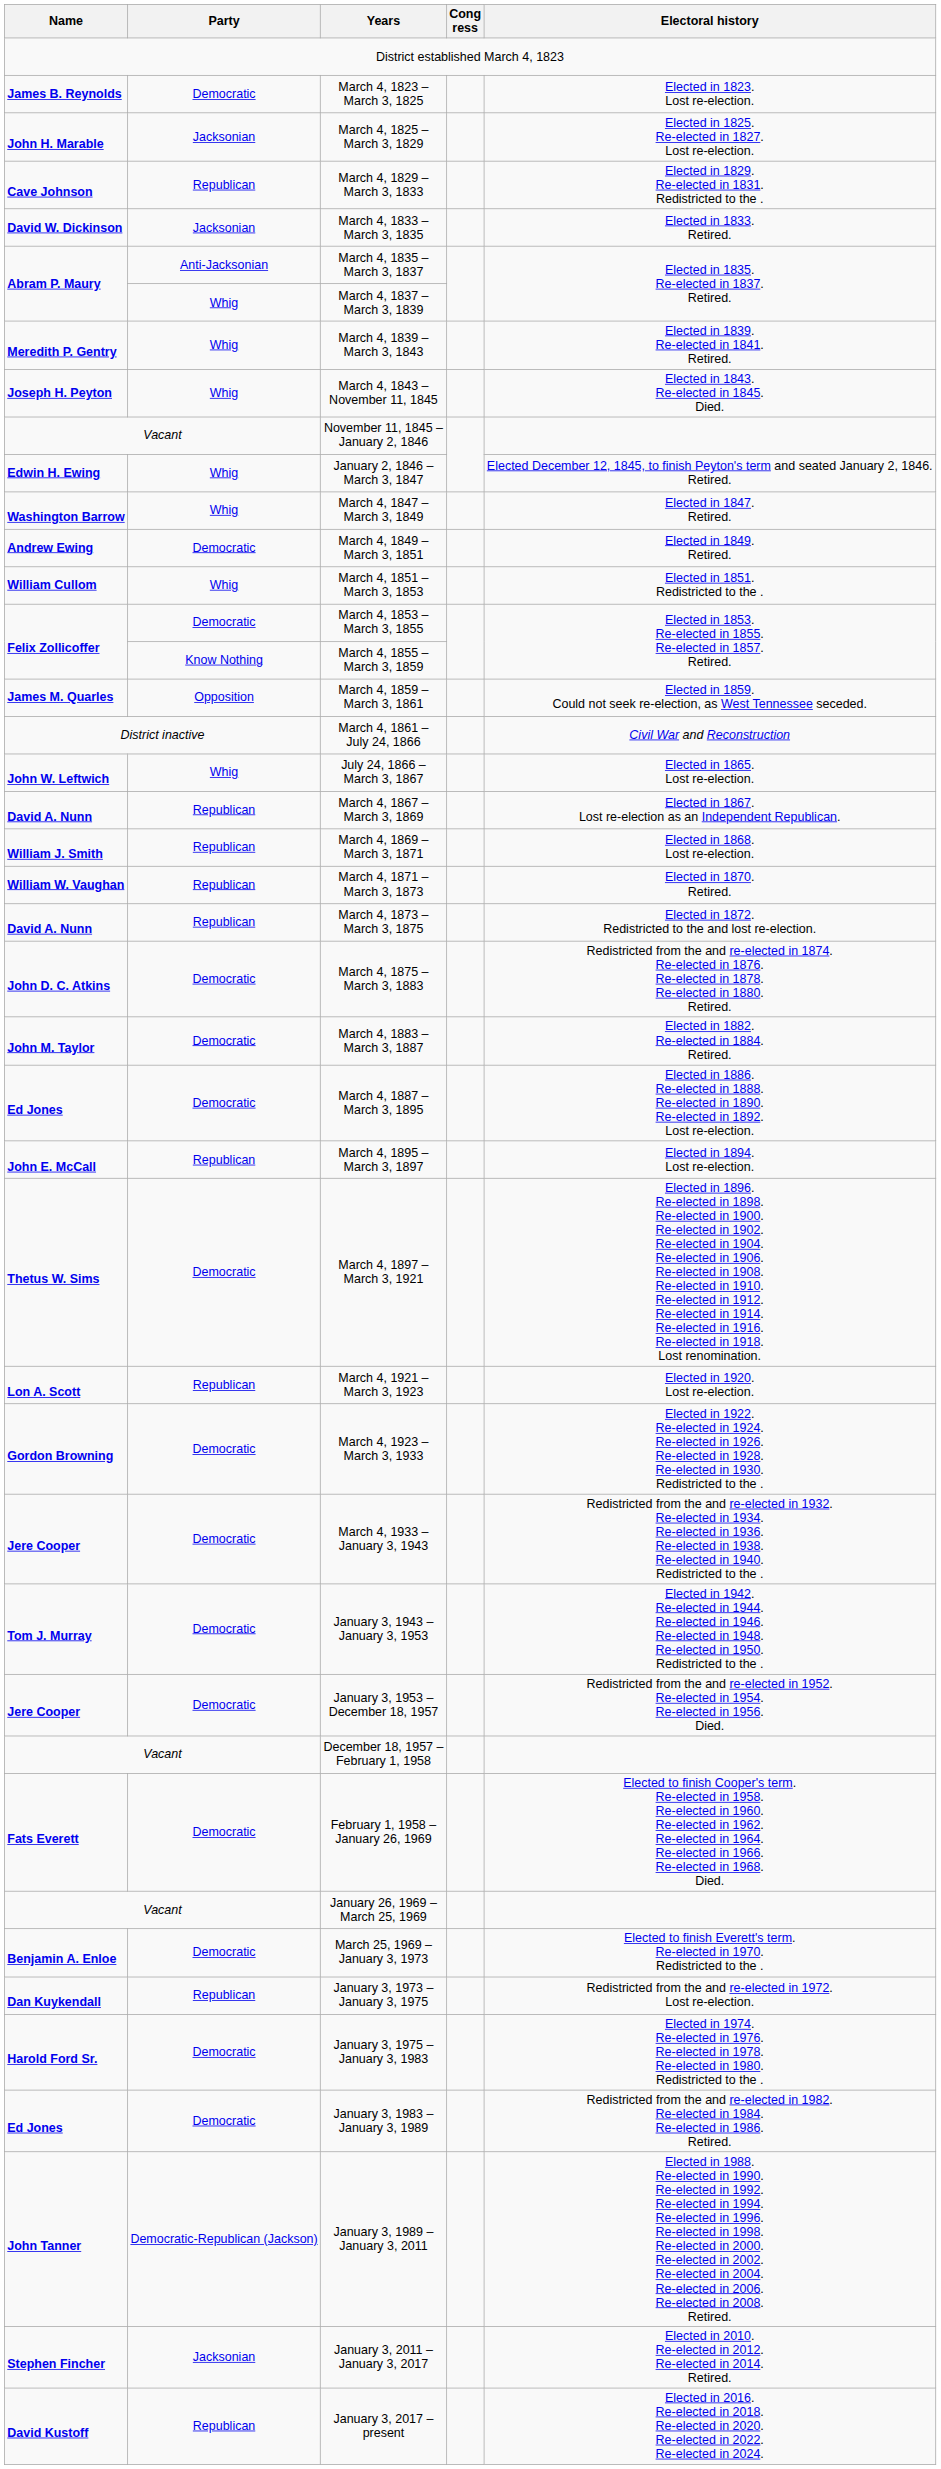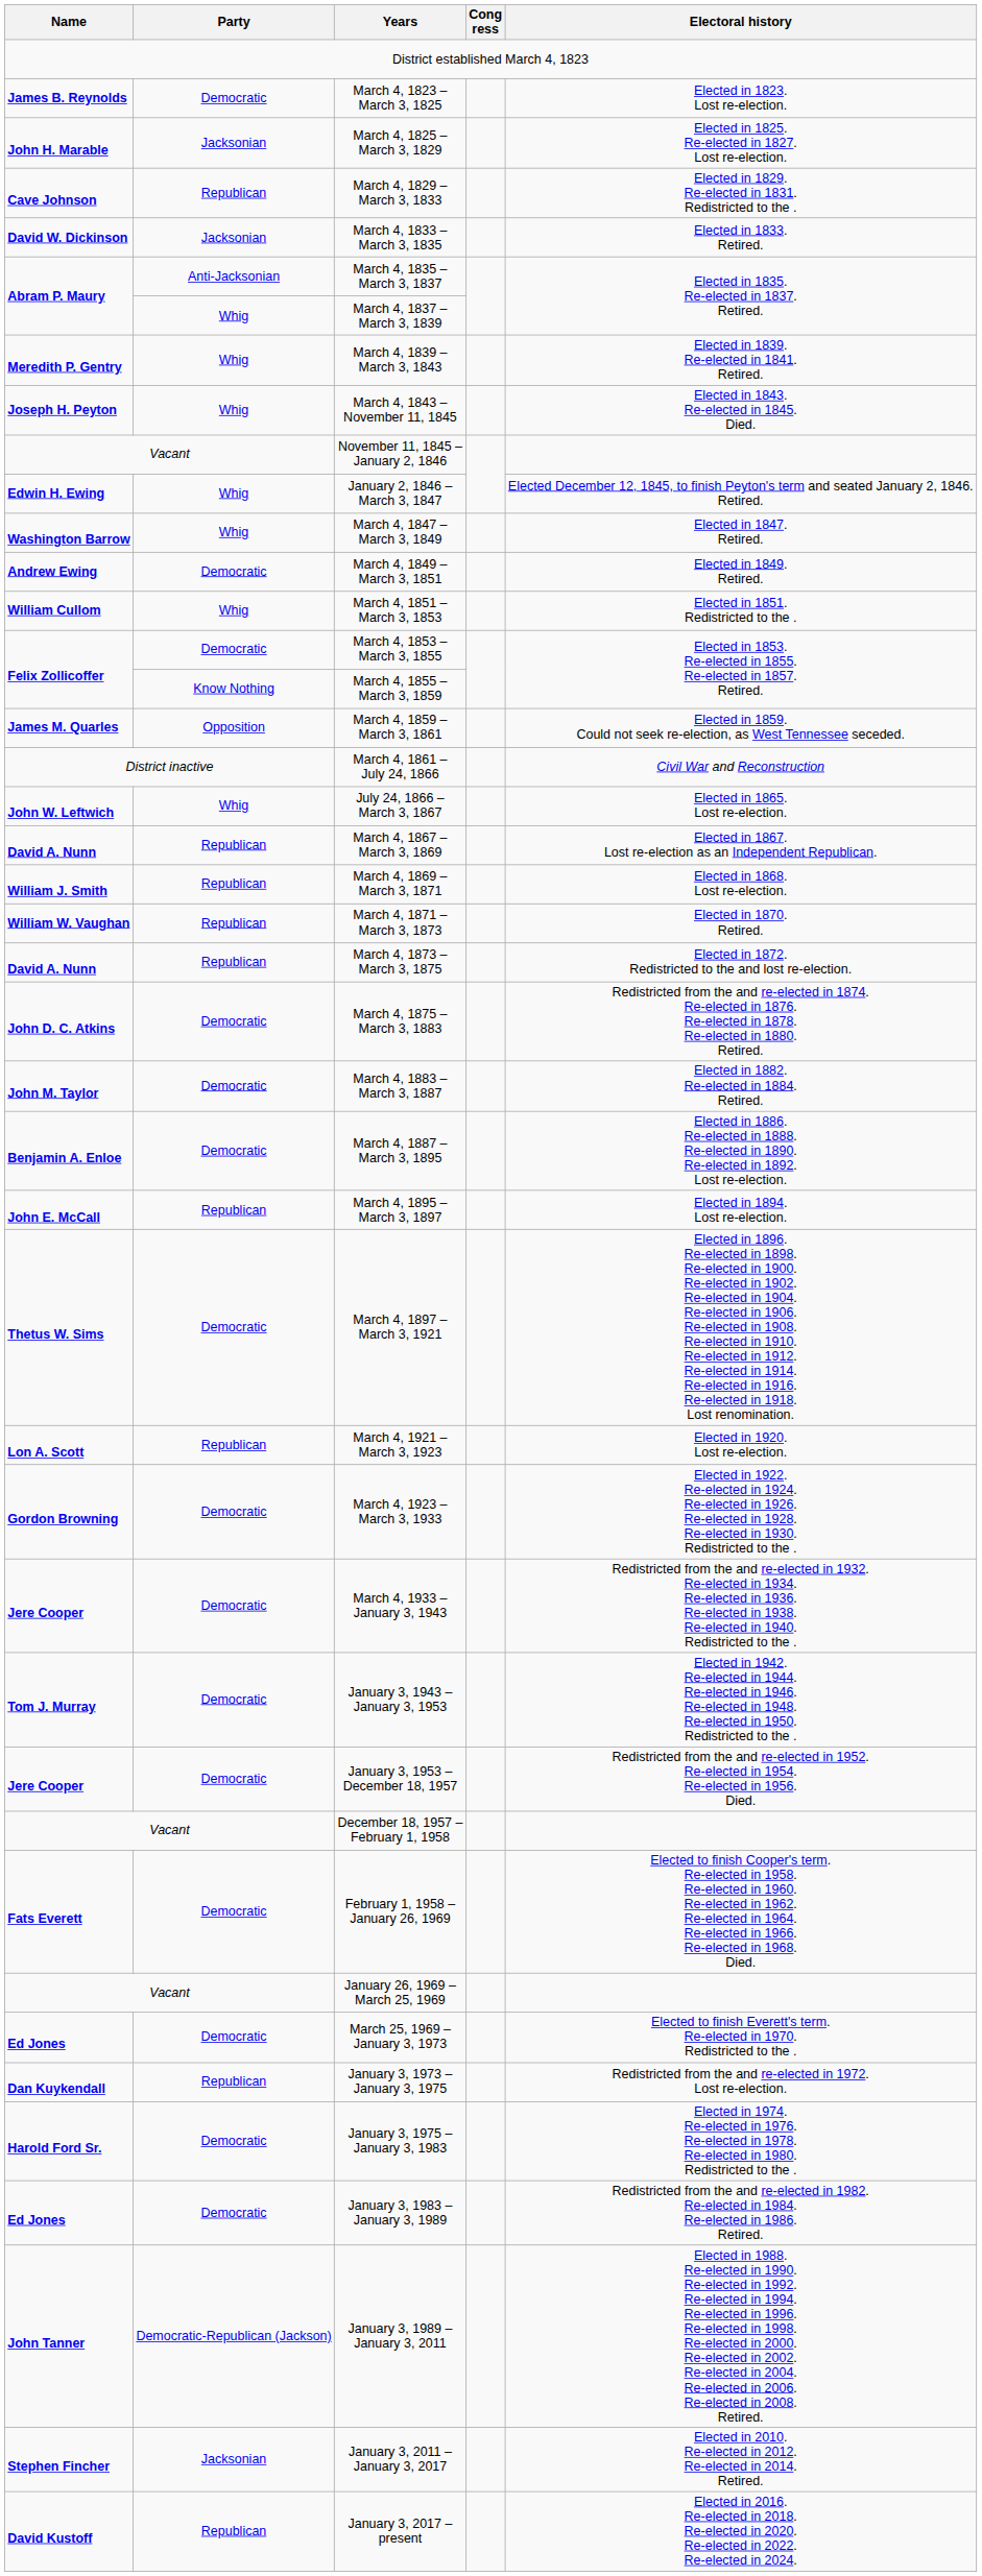March 4, 1887 – March 3, 1895 | Name: Ed Jones -> Benjamin A. Enloe
March 25, 1969 – January 3, 1973 | Name: Benjamin A. Enloe -> Ed Jones
